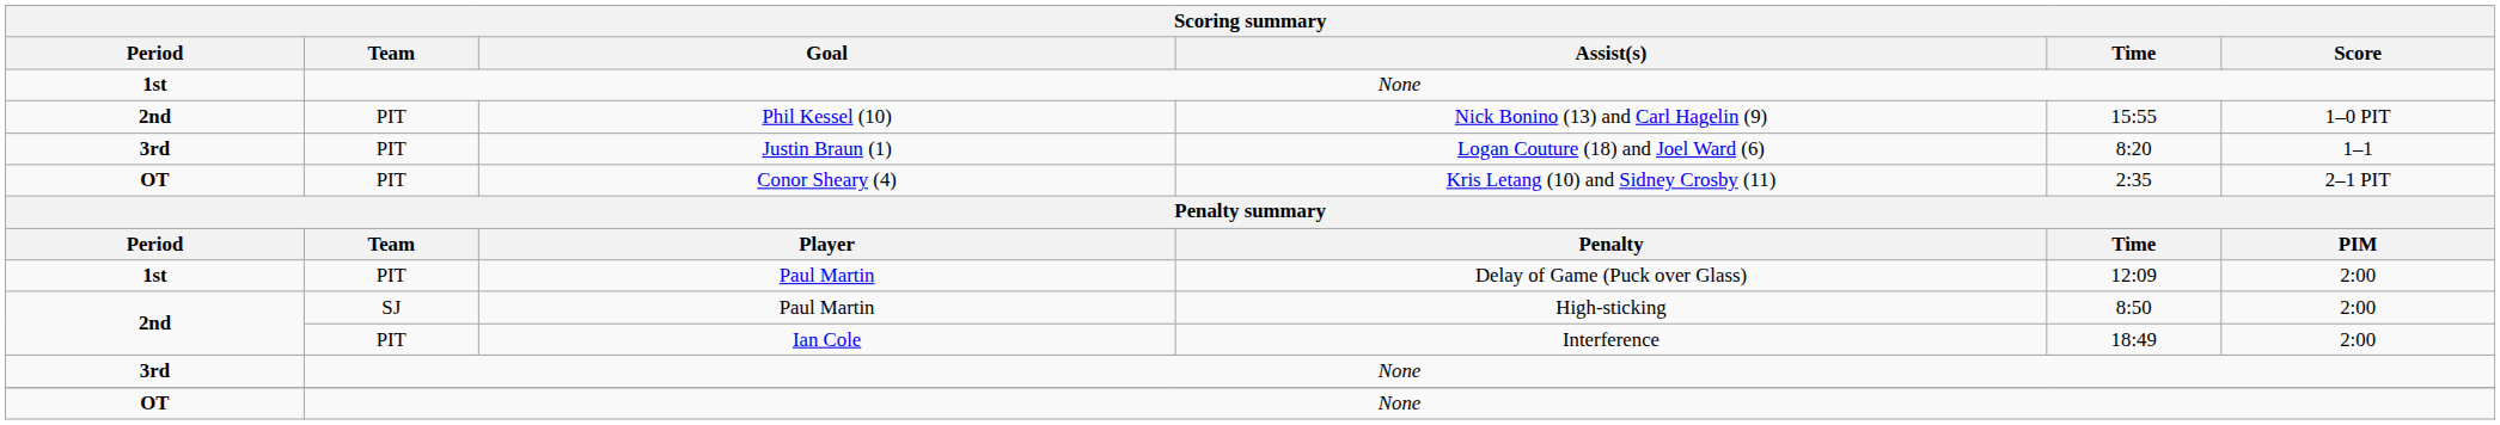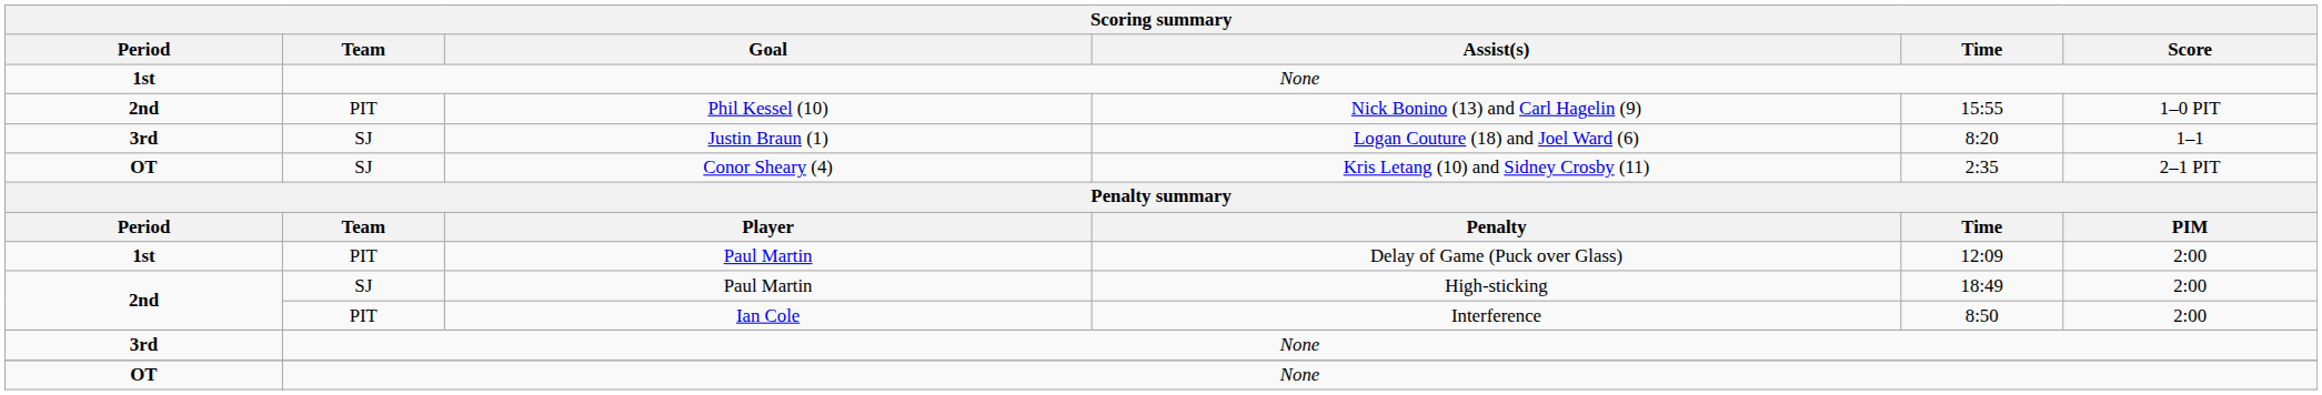Logan Couture (18) and Joel Ward (6) | Team: PIT -> SJ
Kris Letang (10) and Sidney Crosby (11) | Team: PIT -> SJ
High-sticking | Time: 8:50 -> 18:49
Interference | Time: 18:49 -> 8:50
